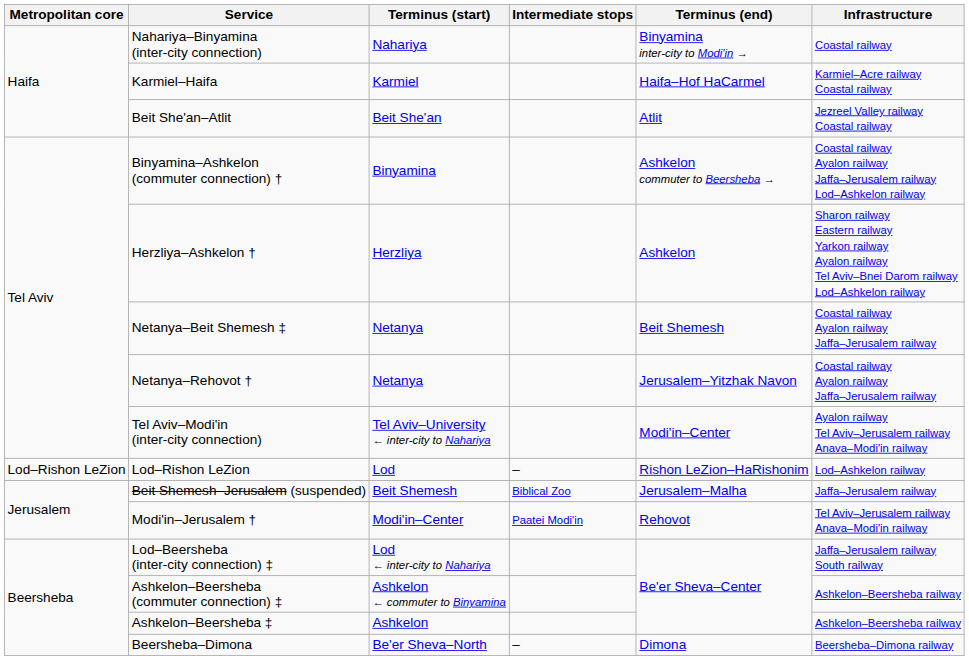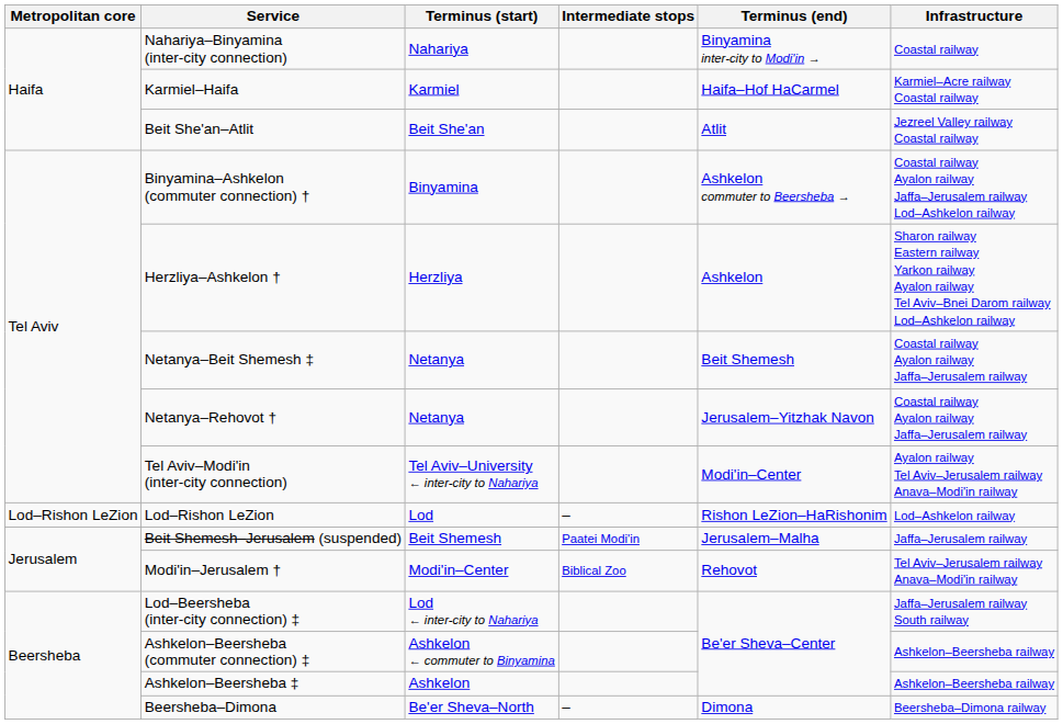Beit Shemesh–Jerusalem (suspended) | Intermediate stops: Biblical Zoo -> Paatei Modi'in
Modi'in–Jerusalem † | Intermediate stops: Paatei Modi'in -> Biblical Zoo
